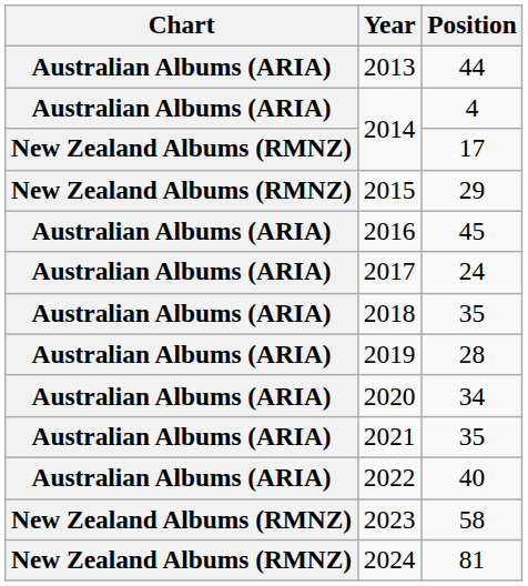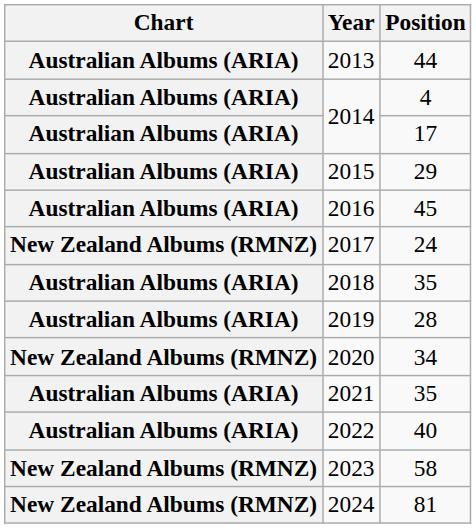2014 / 17 | Chart: New Zealand Albums (RMNZ) -> Australian Albums (ARIA)
2015 | Chart: New Zealand Albums (RMNZ) -> Australian Albums (ARIA)
2017 | Chart: Australian Albums (ARIA) -> New Zealand Albums (RMNZ)
2020 | Chart: Australian Albums (ARIA) -> New Zealand Albums (RMNZ)
